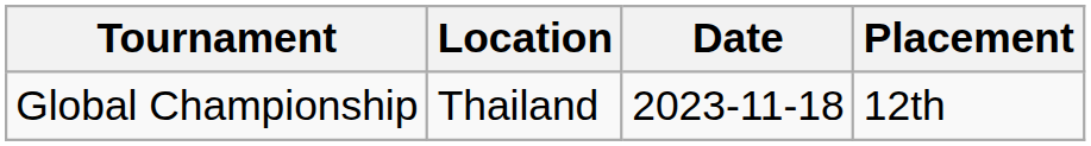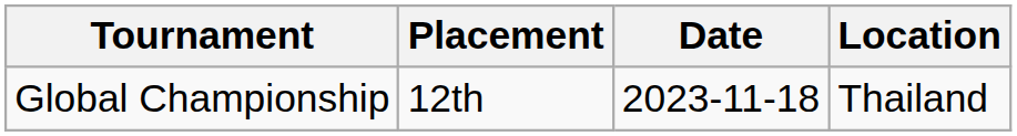columns swapped: Location <-> Placement
